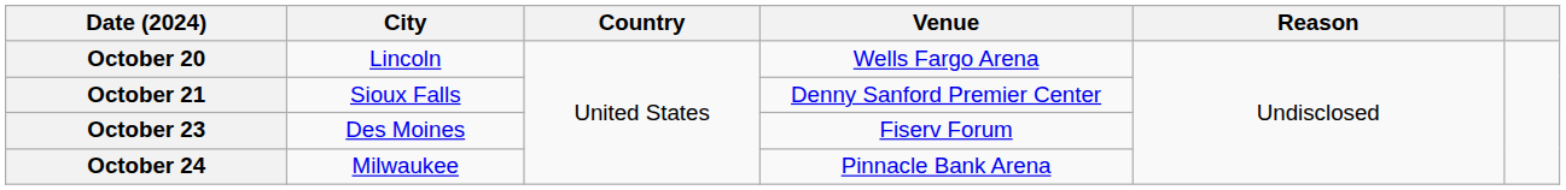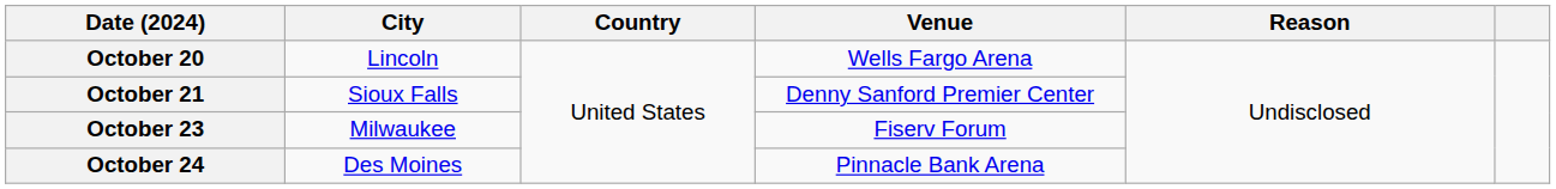October 23 | City: Des Moines -> Milwaukee
October 24 | City: Milwaukee -> Des Moines
